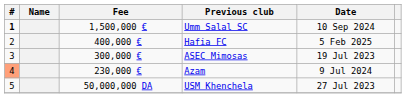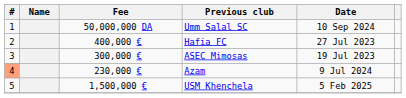Umm Salal SC | #: bold -> normal
Umm Salal SC | Fee: 1,500,000 € -> 50,000,000 DA
Hafia FC | Date: 5 Feb 2025 -> 27 Jul 2023
USM Khenchela | Fee: 50,000,000 DA -> 1,500,000 €
USM Khenchela | Date: 27 Jul 2023 -> 5 Feb 2025
